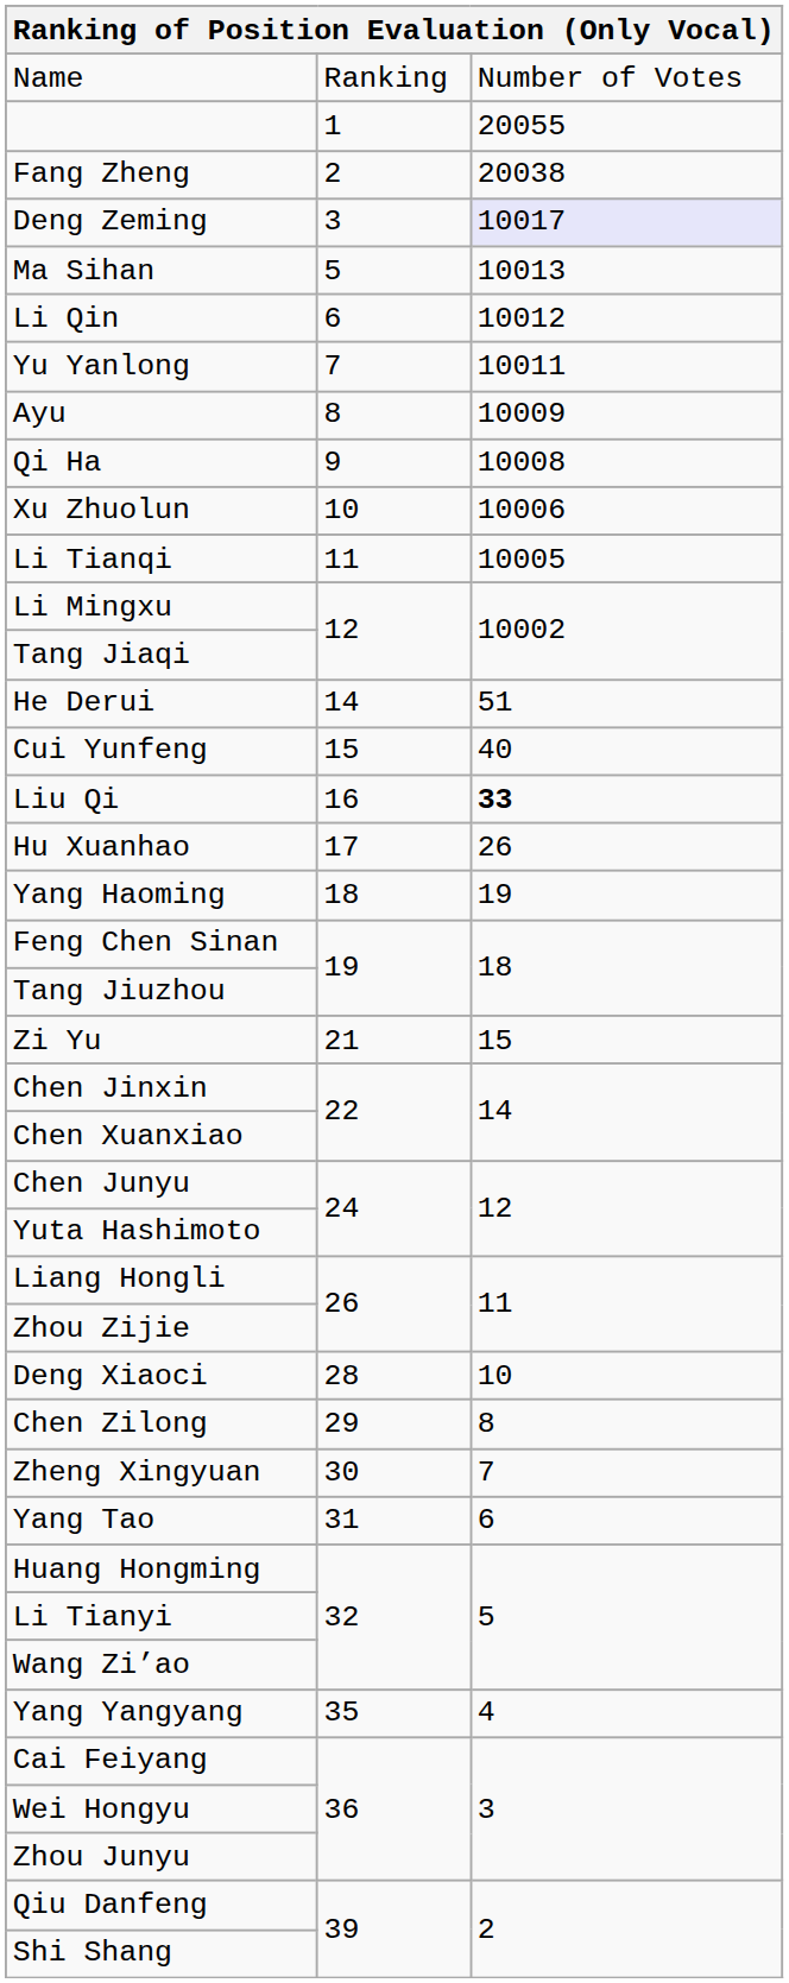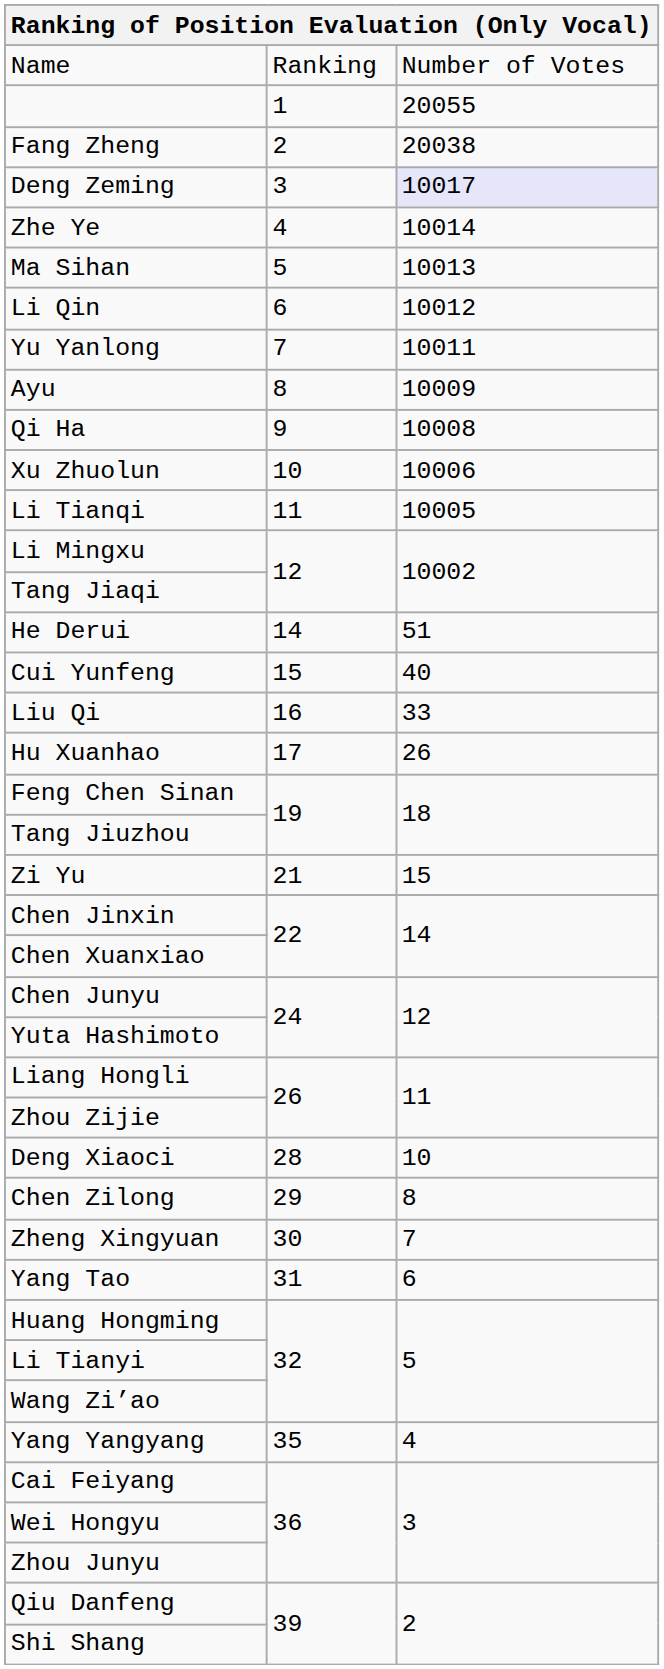+ row: Zhe Ye | 4 | 10014
Liu Qi | column 3: bold -> normal
- row: Yang Haoming | 18 | 19
